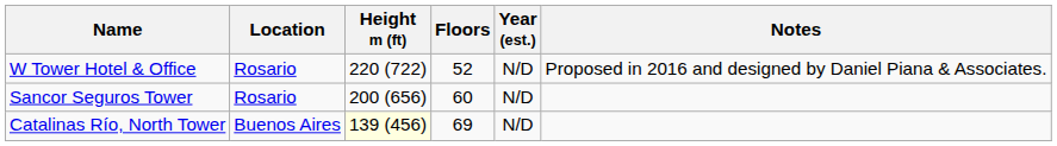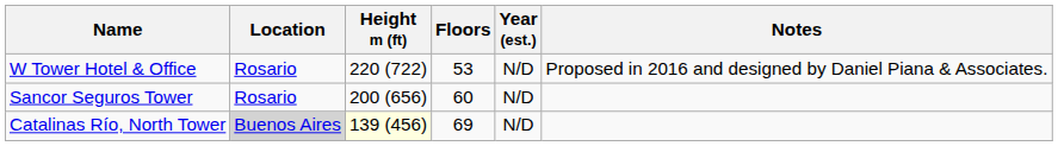W Tower Hotel & Office | Floors: 52 -> 53
Catalinas Río, North Tower | Location: no background -> lightgrey background
